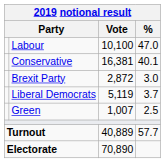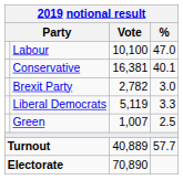Brexit Party | Vote: 2,872 -> 2,782
Liberal Democrats | %: 3.7 -> 3.3
